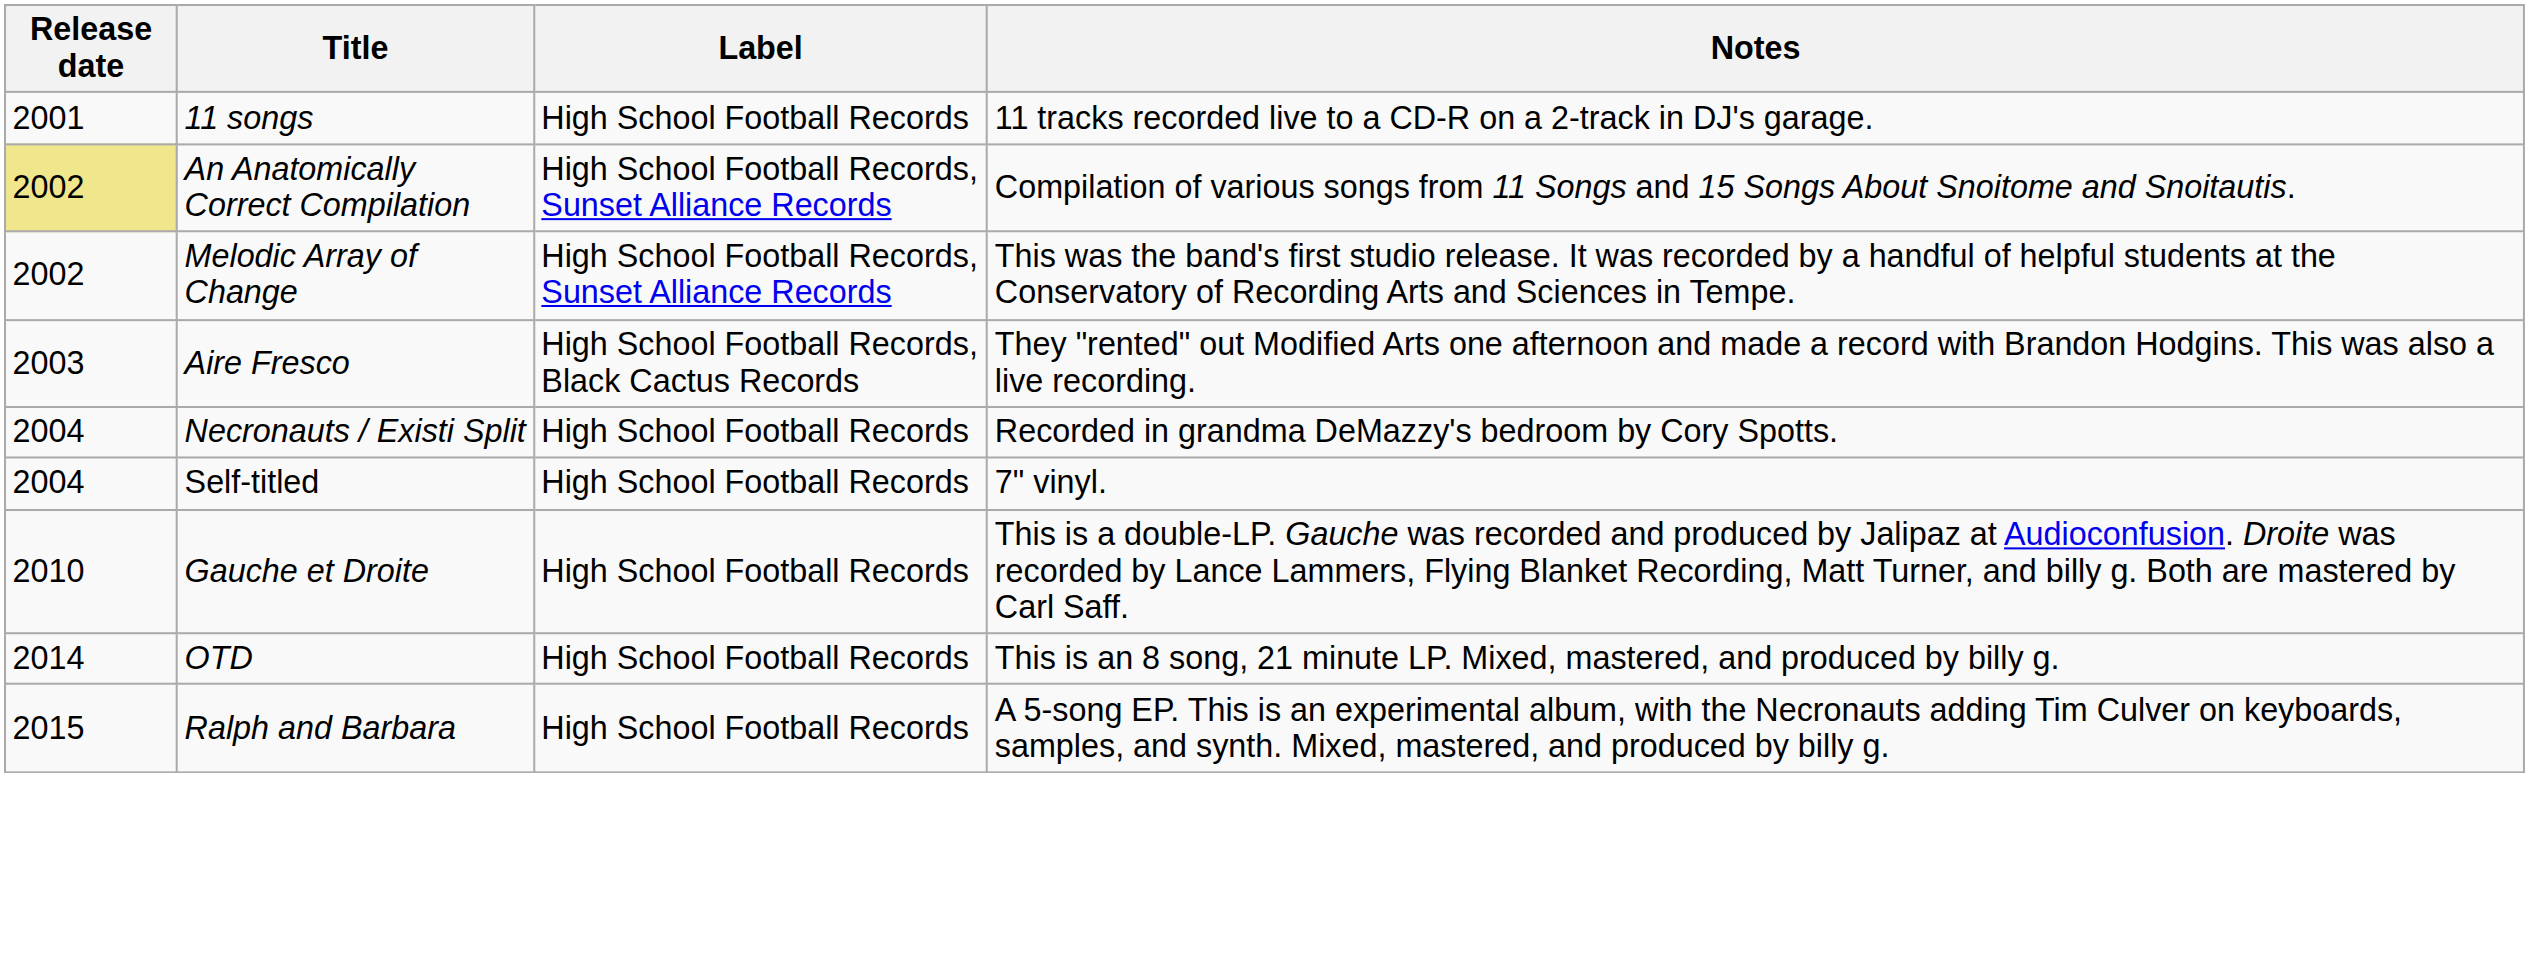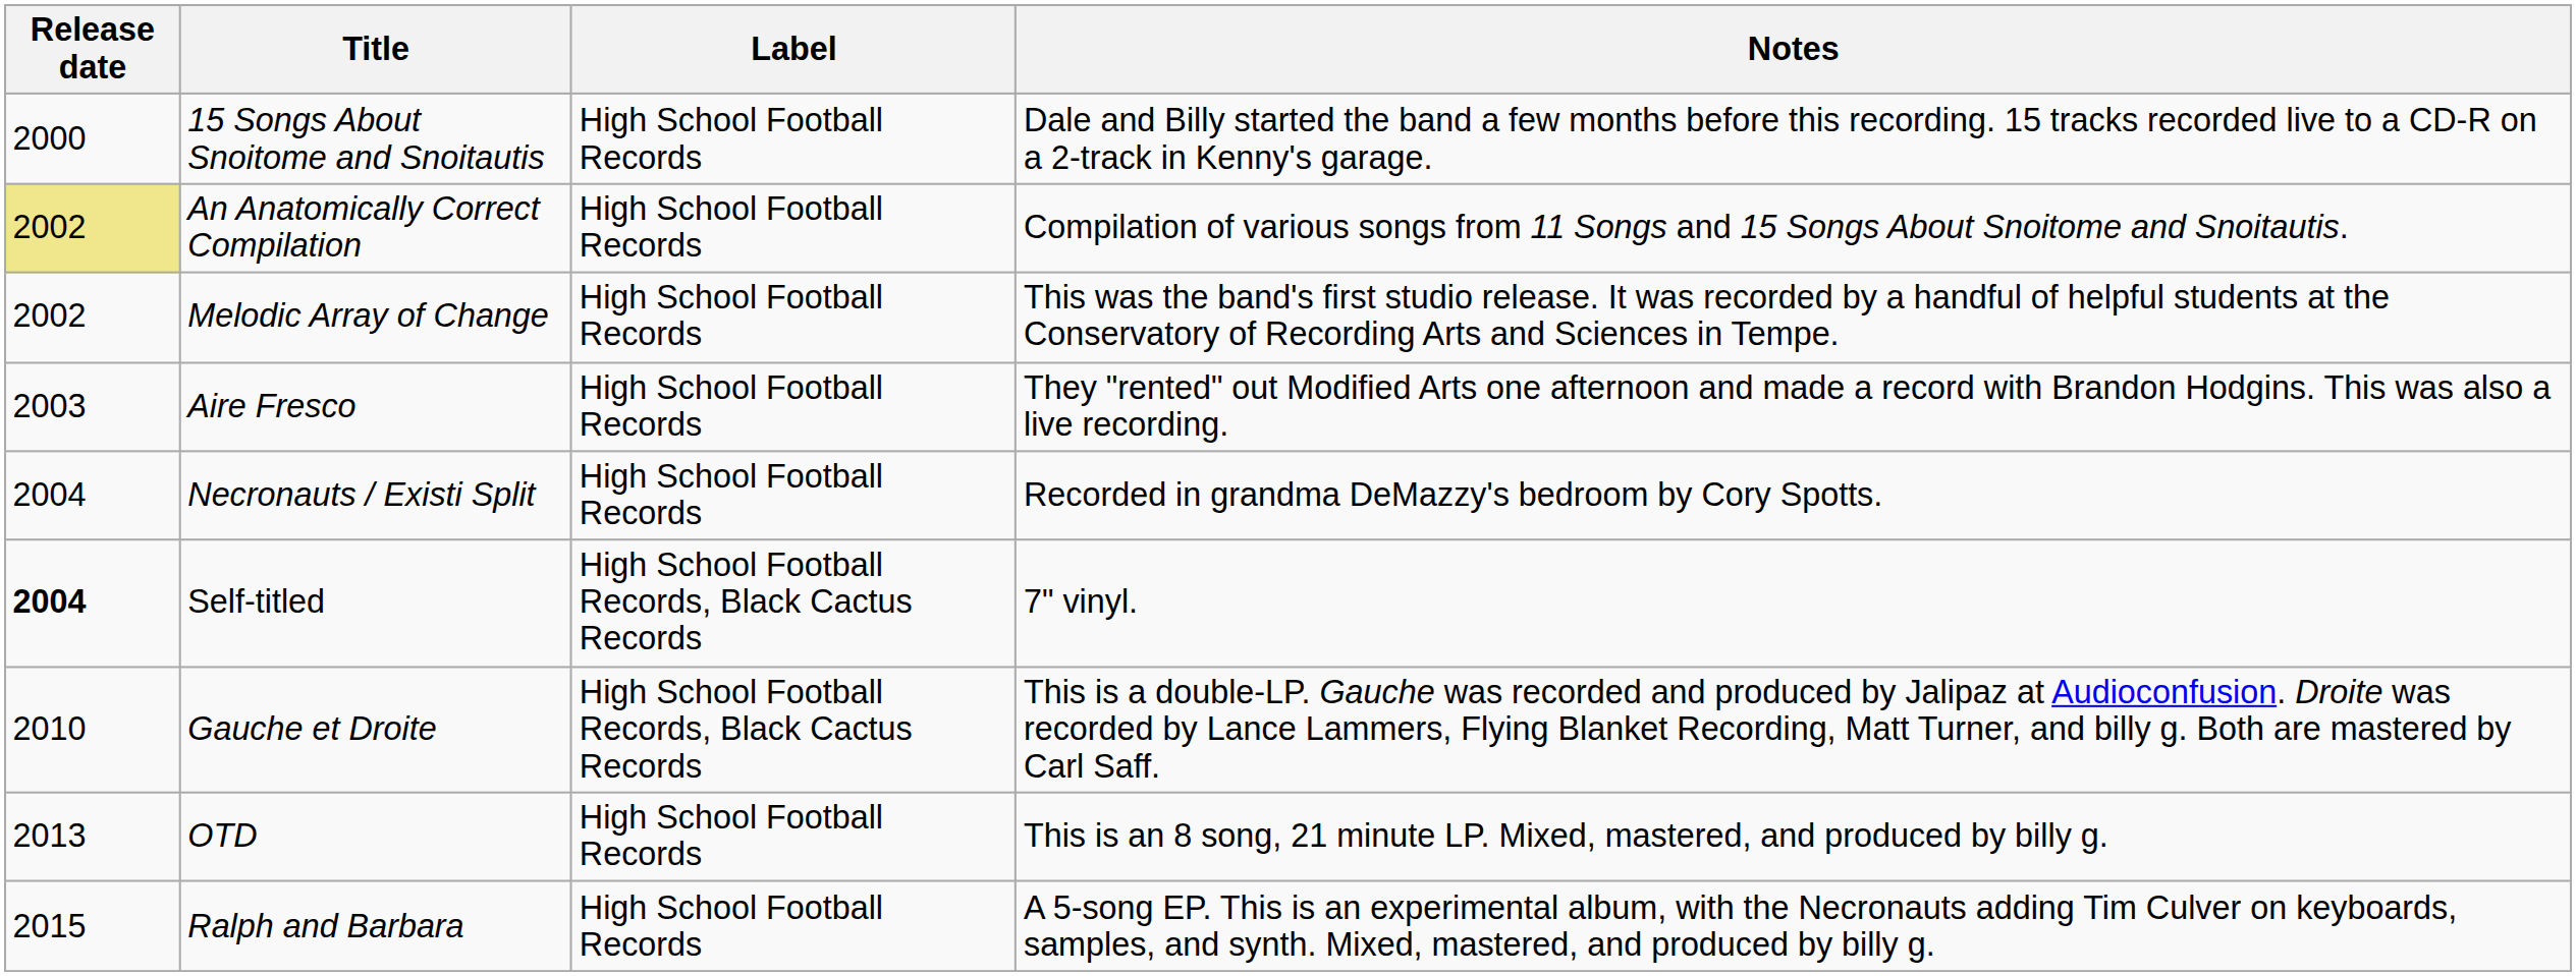+ row: 2000 | 15 Songs About Snoitome and Snoitautis | High School Football Records | Dale and Billy started the band a few months before this recording. 15 tracks recorded live to a CD-R on a 2-track in Kenny's garage.
- row: 2001 | 11 songs | High School Football Records | 11 tracks recorded live to a CD-R on a 2-track in DJ's garage.
An Anatomically Correct Compilation | Label: High School Football Records, Sunset Alliance Records -> High School Football Records
Melodic Array of Change | Label: High School Football Records, Sunset Alliance Records -> High School Football Records
Aire Fresco | Label: High School Football Records, Black Cactus Records -> High School Football Records
Self-titled | Release date: normal -> bold
Self-titled | Label: High School Football Records -> High School Football Records, Black Cactus Records
Gauche et Droite | Label: High School Football Records -> High School Football Records, Black Cactus Records
OTD | Release date: 2014 -> 2013
